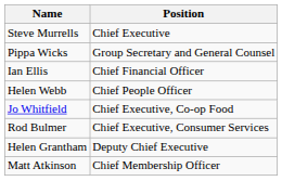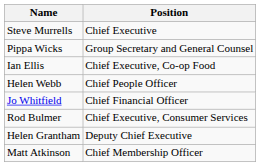Ian Ellis | Position: Chief Financial Officer -> Chief Executive, Co-op Food
Jo Whitfield | Position: Chief Executive, Co-op Food -> Chief Financial Officer
